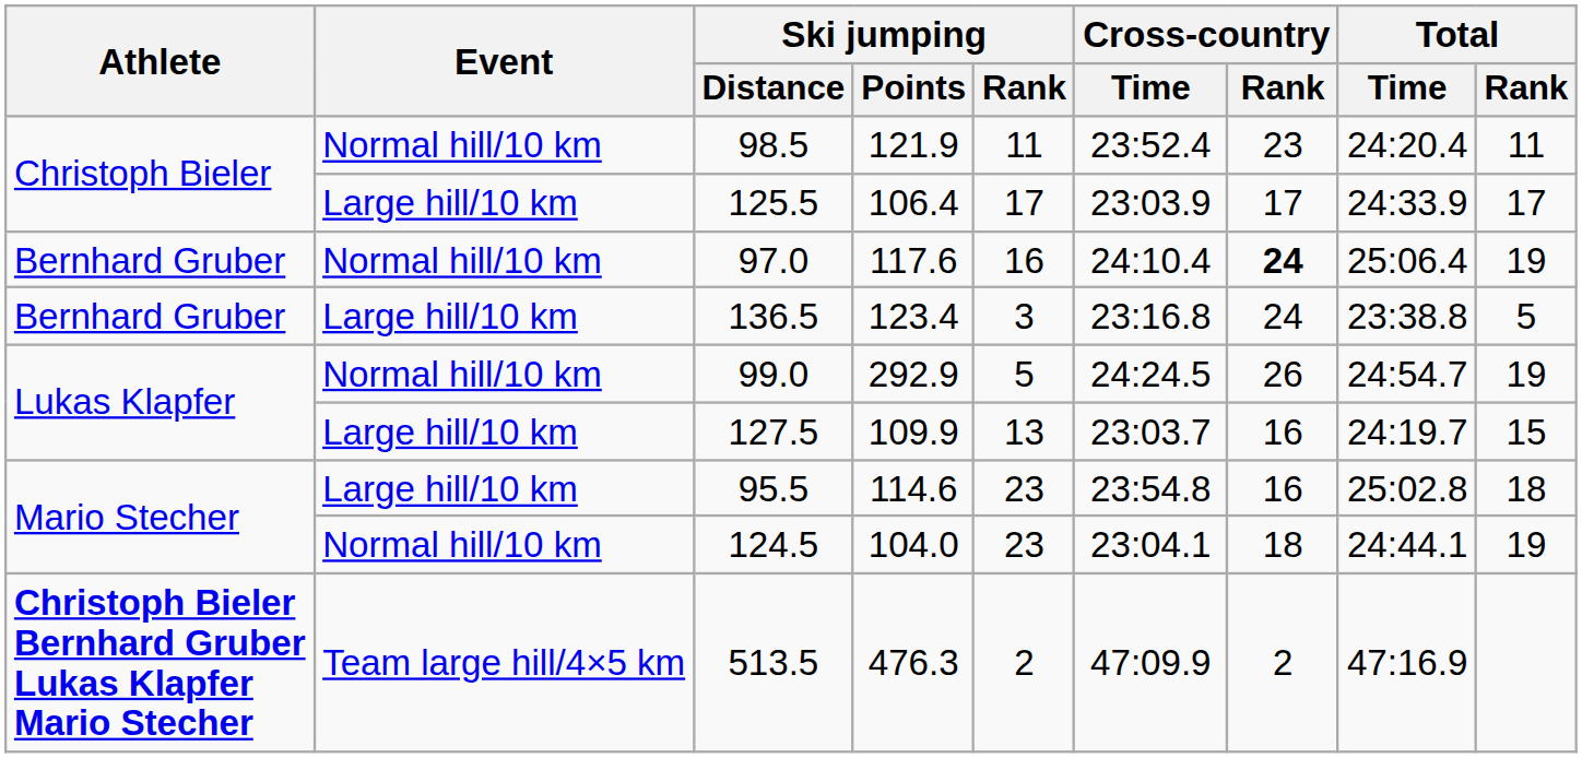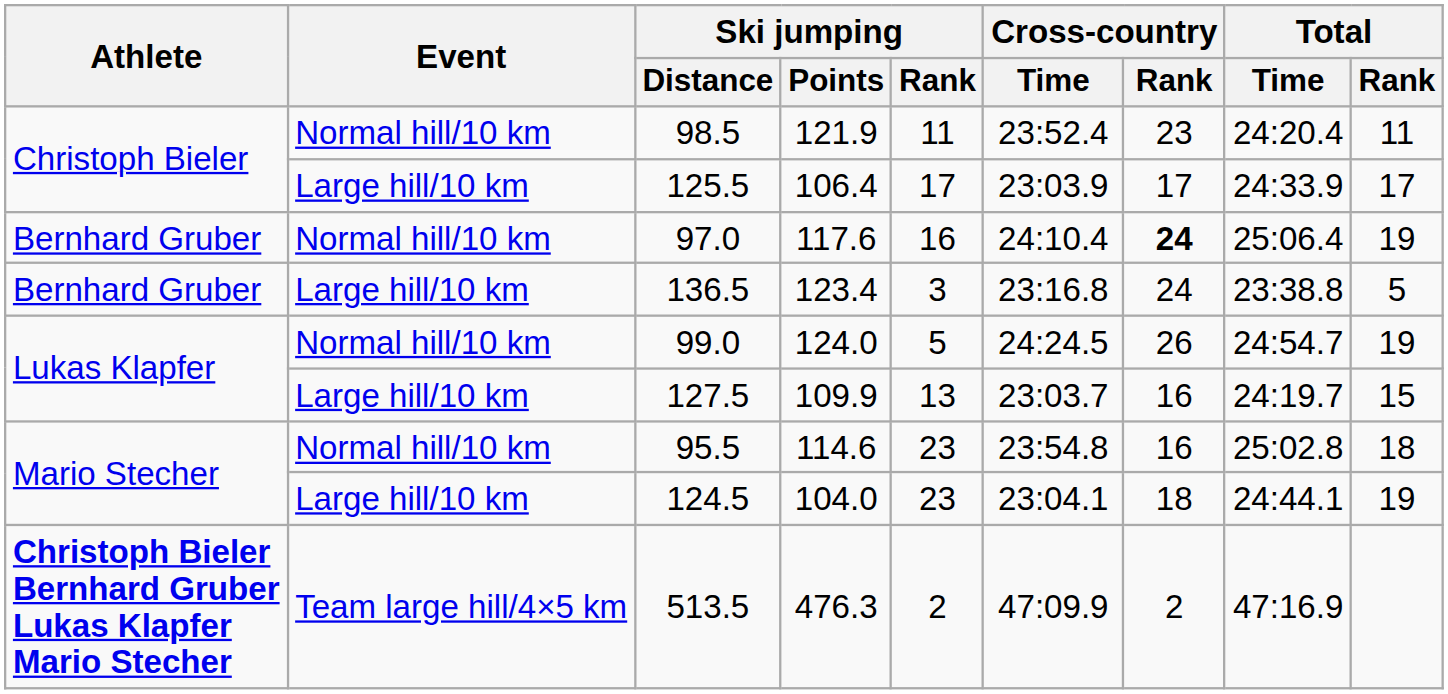99.0 | Ski jumping / Points: 292.9 -> 124.0
95.5 | Event: Large hill/10 km -> Normal hill/10 km
124.5 | Event: Normal hill/10 km -> Large hill/10 km
